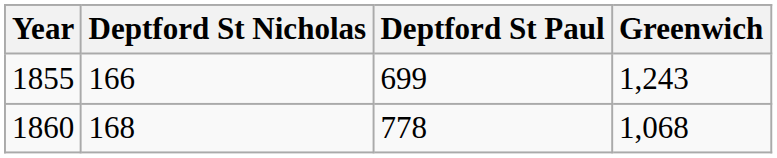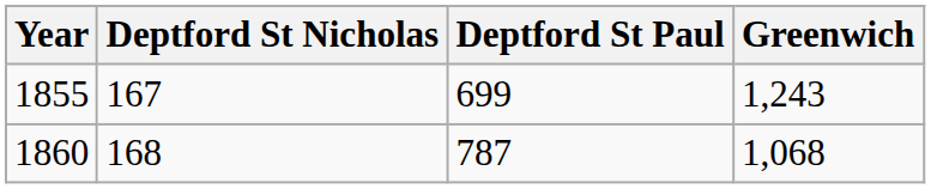1855 | Deptford St Nicholas: 166 -> 167
1860 | Deptford St Paul: 778 -> 787
